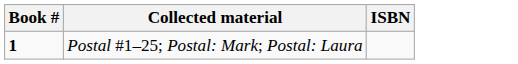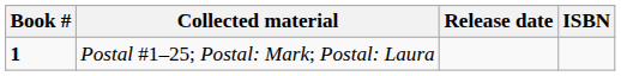+ column: Release date
